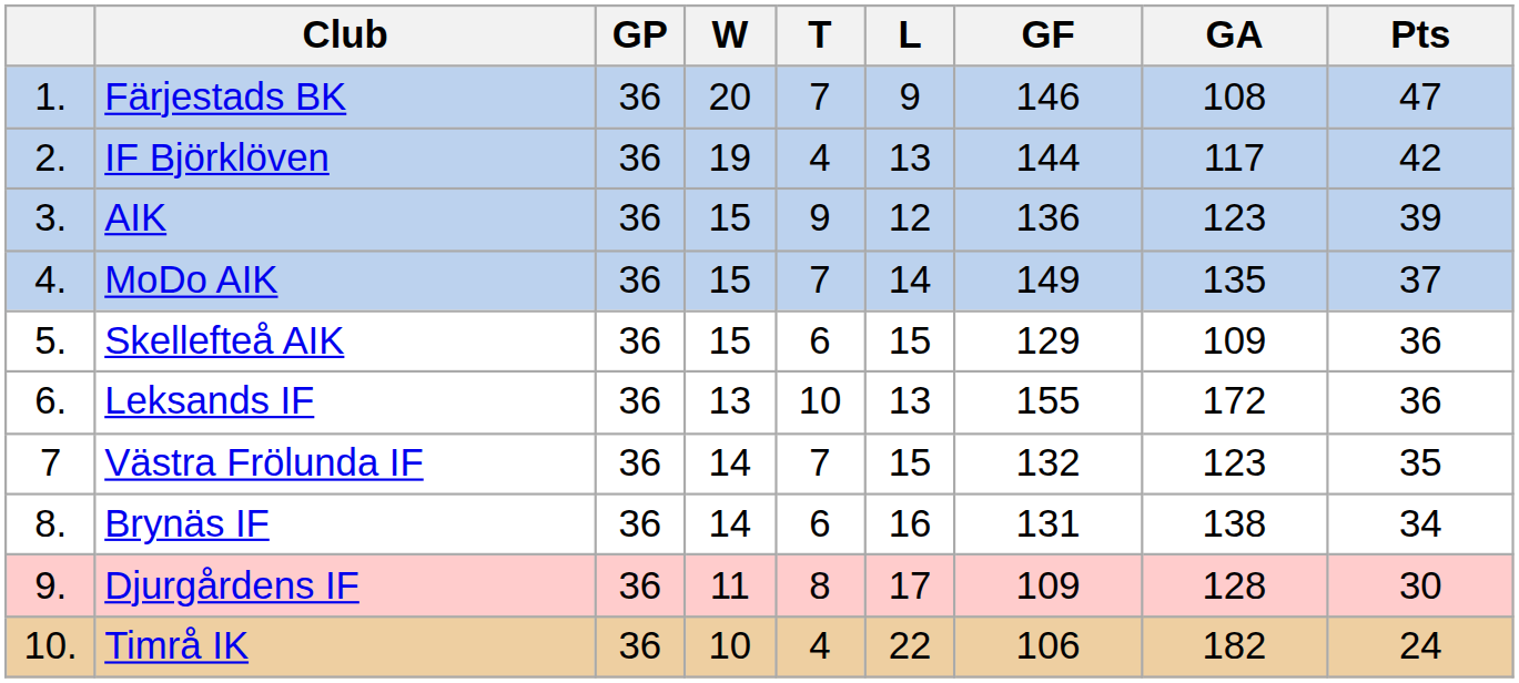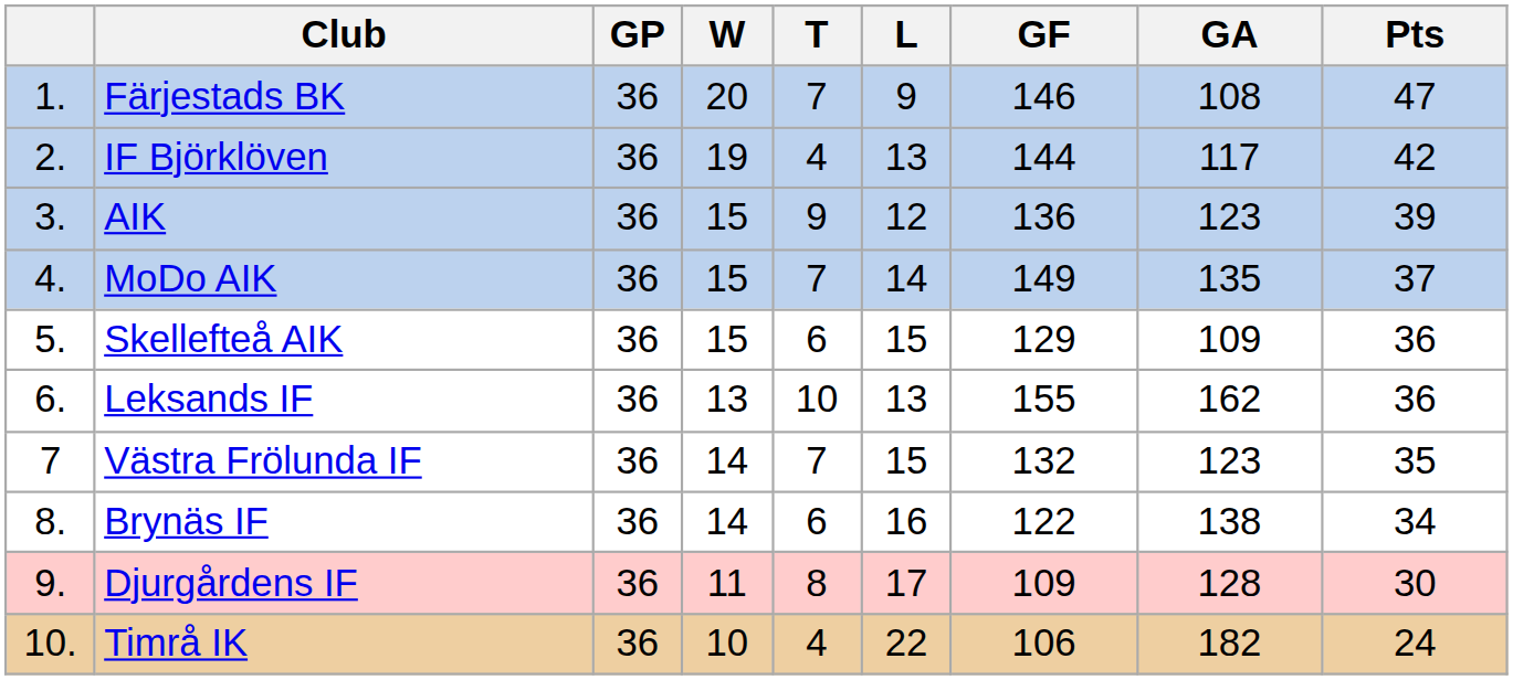Leksands IF | GA: 172 -> 162
Brynäs IF | GF: 131 -> 122
